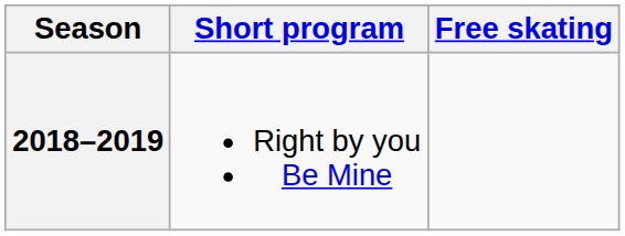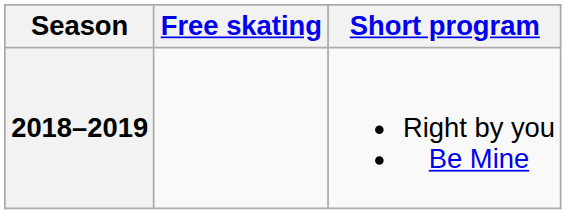columns swapped: Short program <-> Free skating
